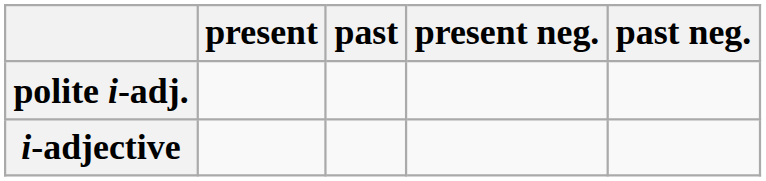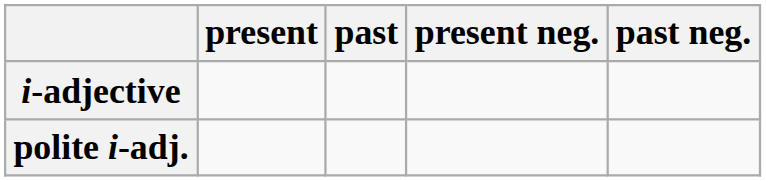rows swapped: i-adjective <-> polite i-adj.
